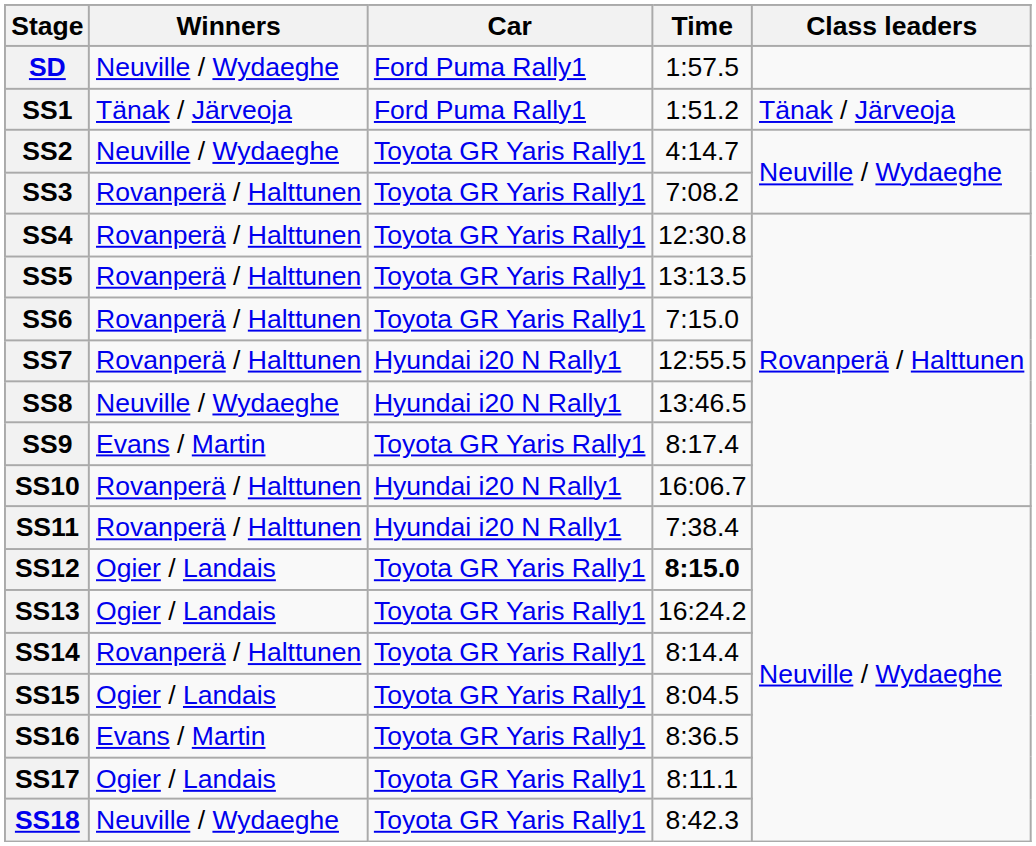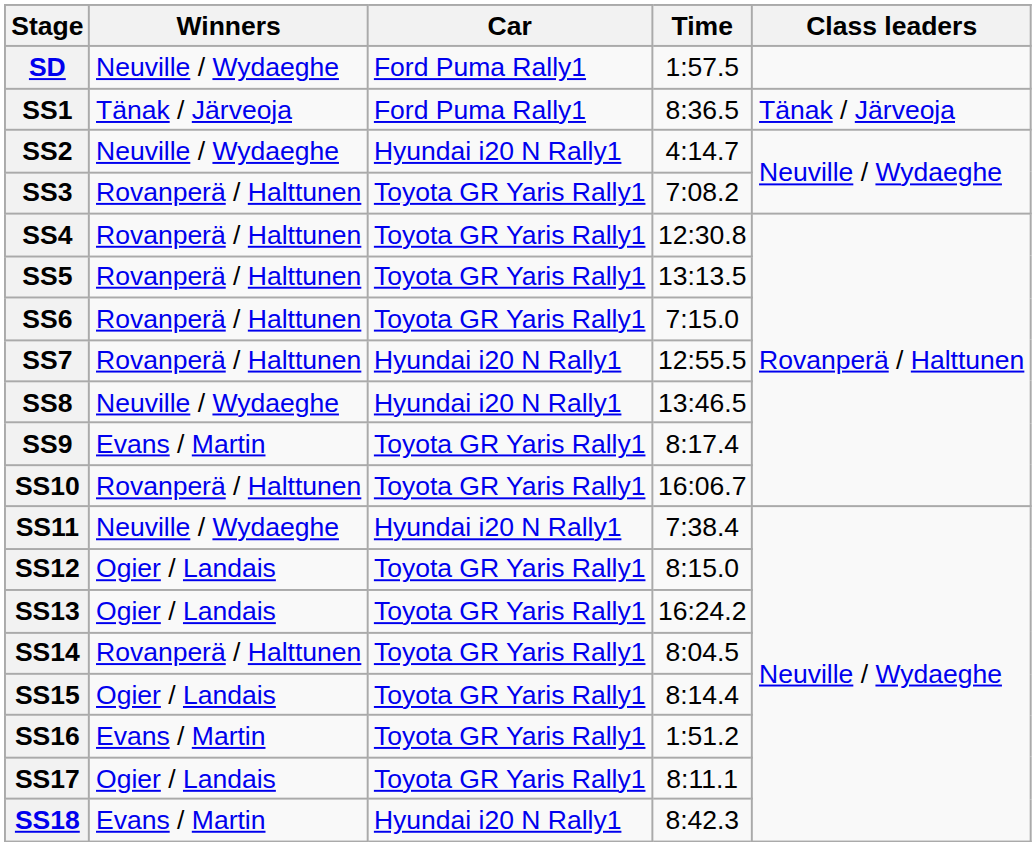SS1 | Time: 1:51.2 -> 8:36.5
SS2 | Car: Toyota GR Yaris Rally1 -> Hyundai i20 N Rally1
SS10 | Car: Hyundai i20 N Rally1 -> Toyota GR Yaris Rally1
SS11 | Winners: Rovanperä / Halttunen -> Neuville / Wydaeghe
SS12 | Time: bold -> normal
SS14 | Time: 8:14.4 -> 8:04.5
SS15 | Time: 8:04.5 -> 8:14.4
SS16 | Time: 8:36.5 -> 1:51.2
SS18 | Winners: Neuville / Wydaeghe -> Evans / Martin
SS18 | Car: Toyota GR Yaris Rally1 -> Hyundai i20 N Rally1
